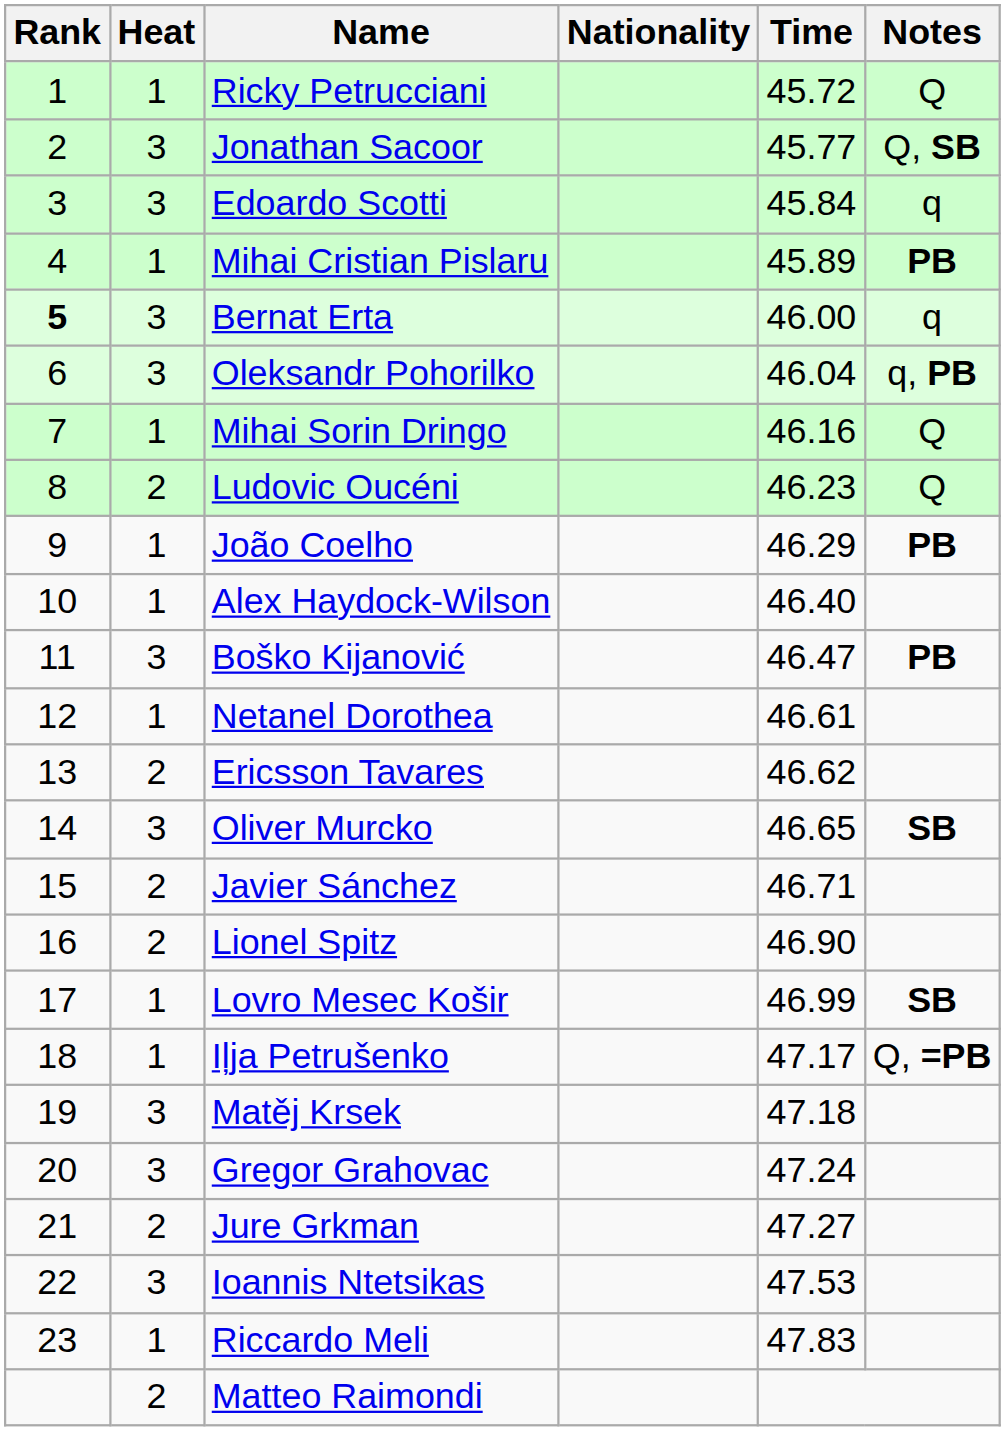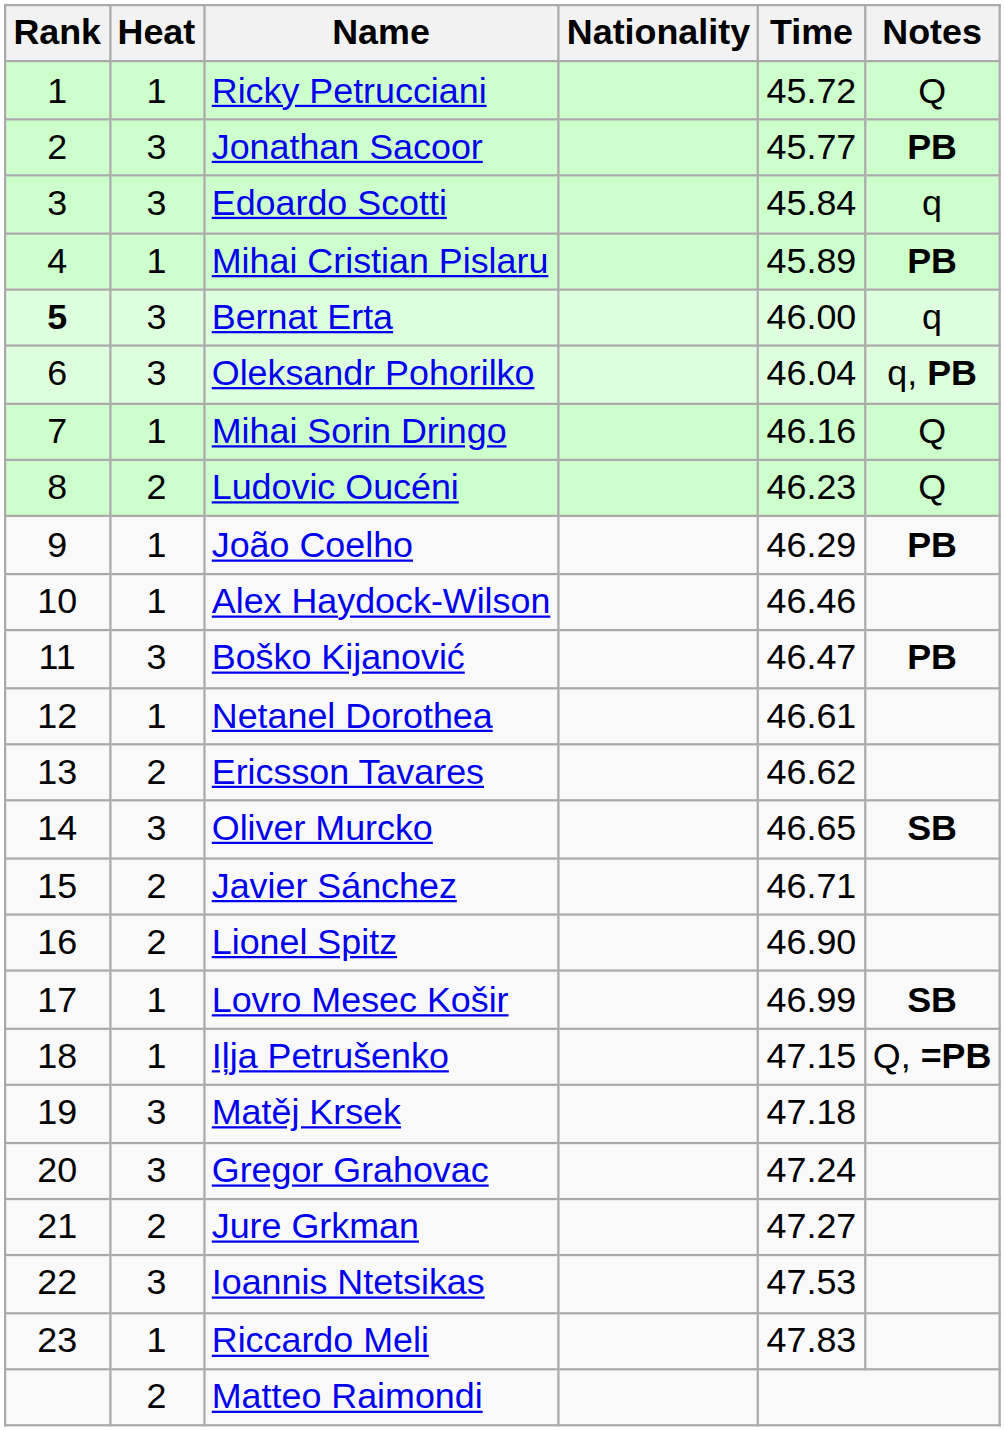Jonathan Sacoor | Notes: Q, SB -> PB
Alex Haydock-Wilson | Time: 46.40 -> 46.46
Iļja Petrušenko | Time: 47.17 -> 47.15
